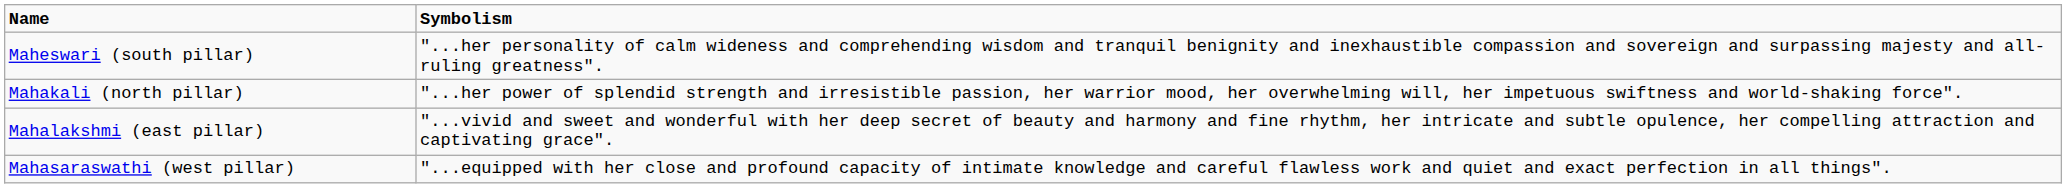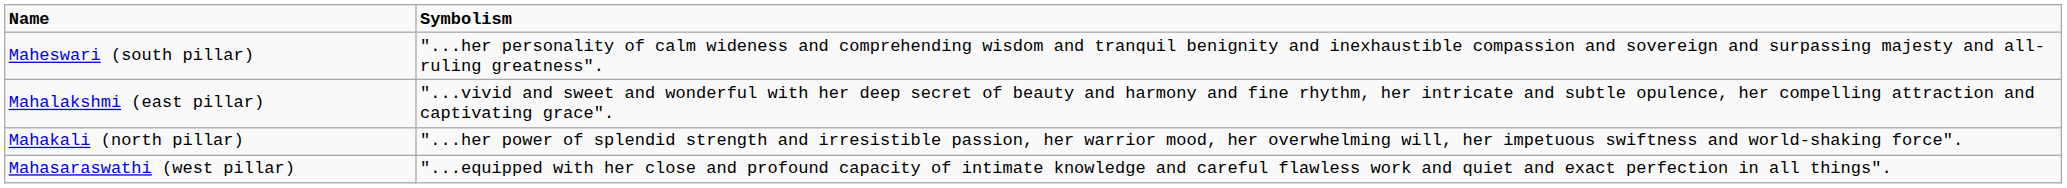rows swapped: Mahakali (north pillar) <-> Mahalakshmi (east pillar)
